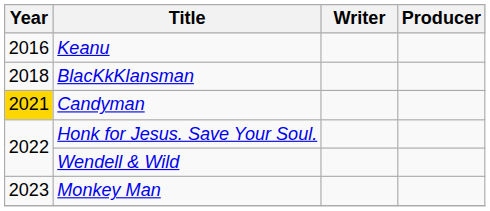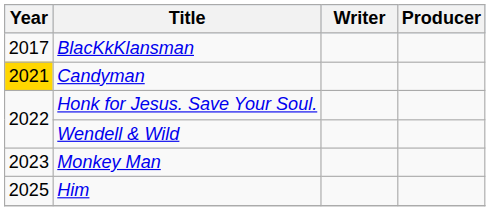- row: 2016 | Keanu
BlacKkKlansman | Year: 2018 -> 2017
+ row: 2025 | Him
